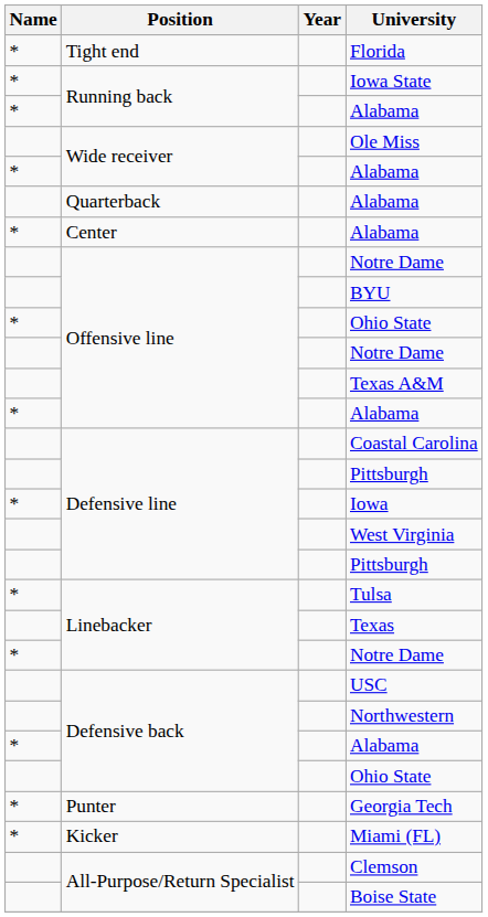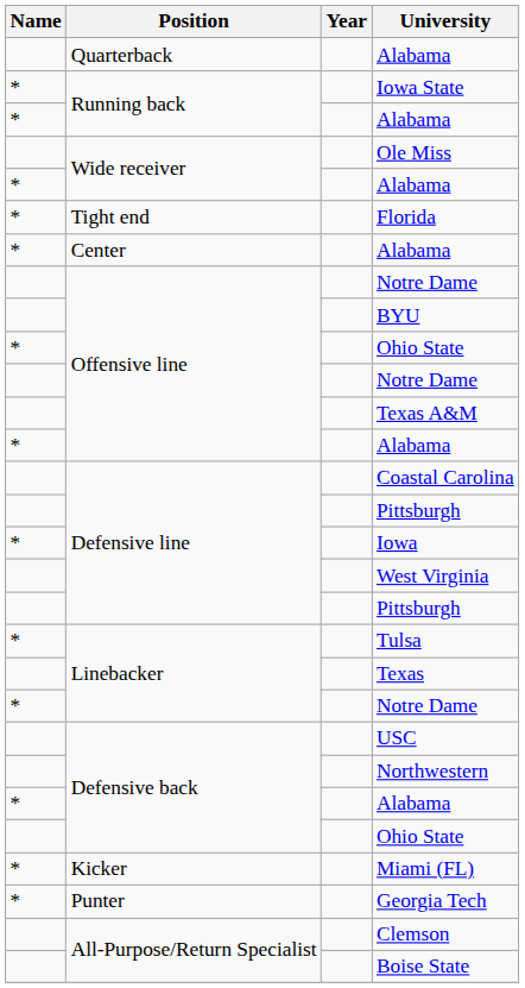rows swapped: Quarterback / Alabama <-> Florida
rows swapped: Miami (FL) <-> Georgia Tech
